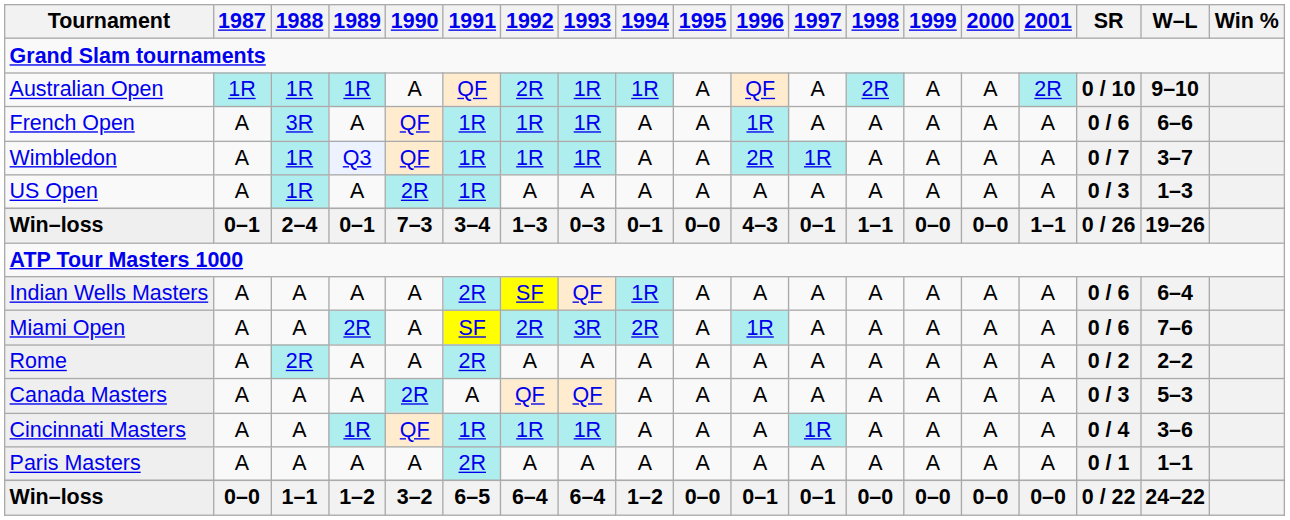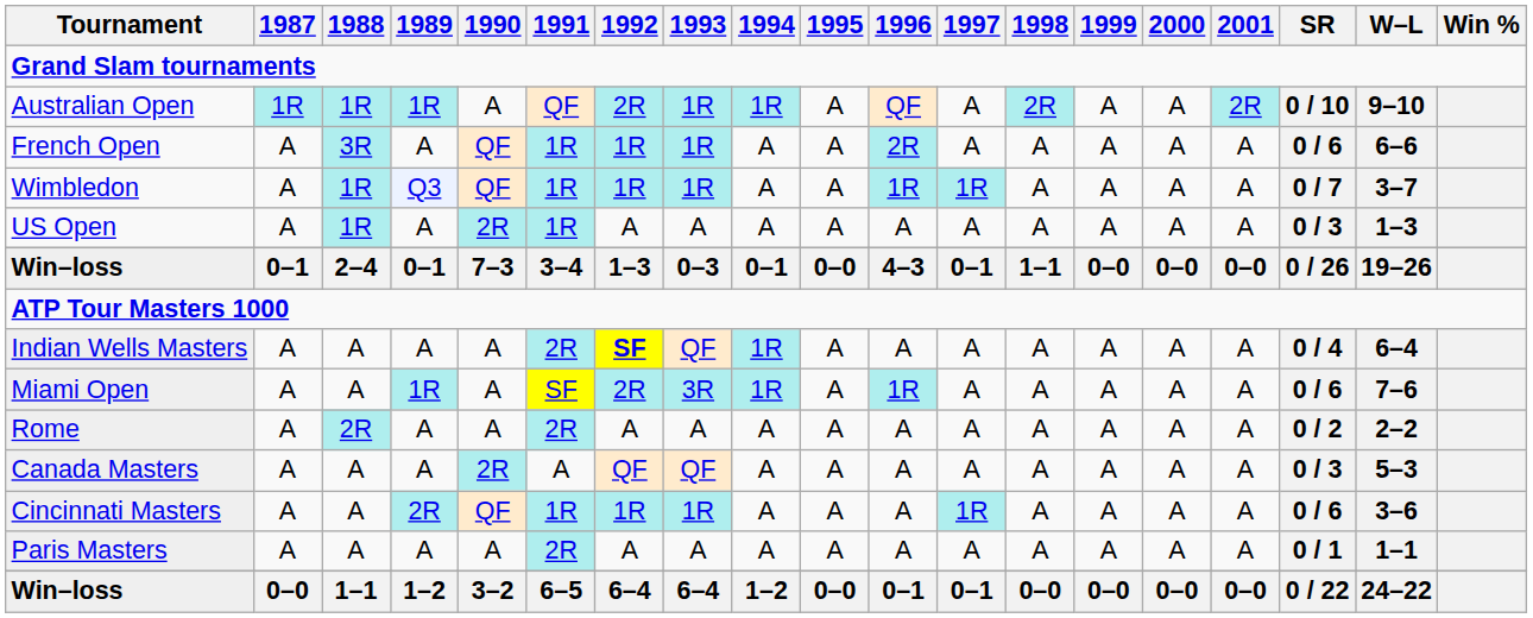French Open | 1996: 1R -> 2R
Wimbledon | 1996: 2R -> 1R
Win–loss / 2–4 | 2001: 1–1 -> 0–0
Indian Wells Masters | 1992: normal -> bold
Indian Wells Masters | SR: 0 / 6 -> 0 / 4
Miami Open | 1989: 2R -> 1R
Miami Open | 1994: 2R -> 1R
Cincinnati Masters | 1989: 1R -> 2R
Cincinnati Masters | SR: 0 / 4 -> 0 / 6
